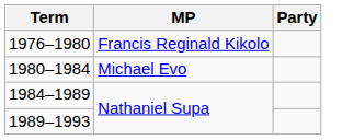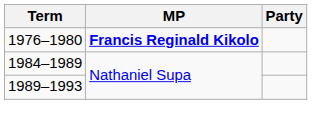1976–1980 | MP: normal -> bold
- row: 1980–1984 | Michael Evo
